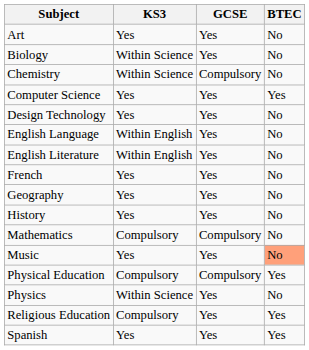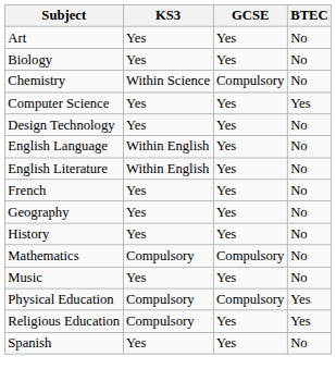Biology | KS3: Within Science -> Yes
Music | BTEC: lightsalmon background -> no background
- row: Physics | Within Science | Yes | No
Spanish | BTEC: Yes -> No
